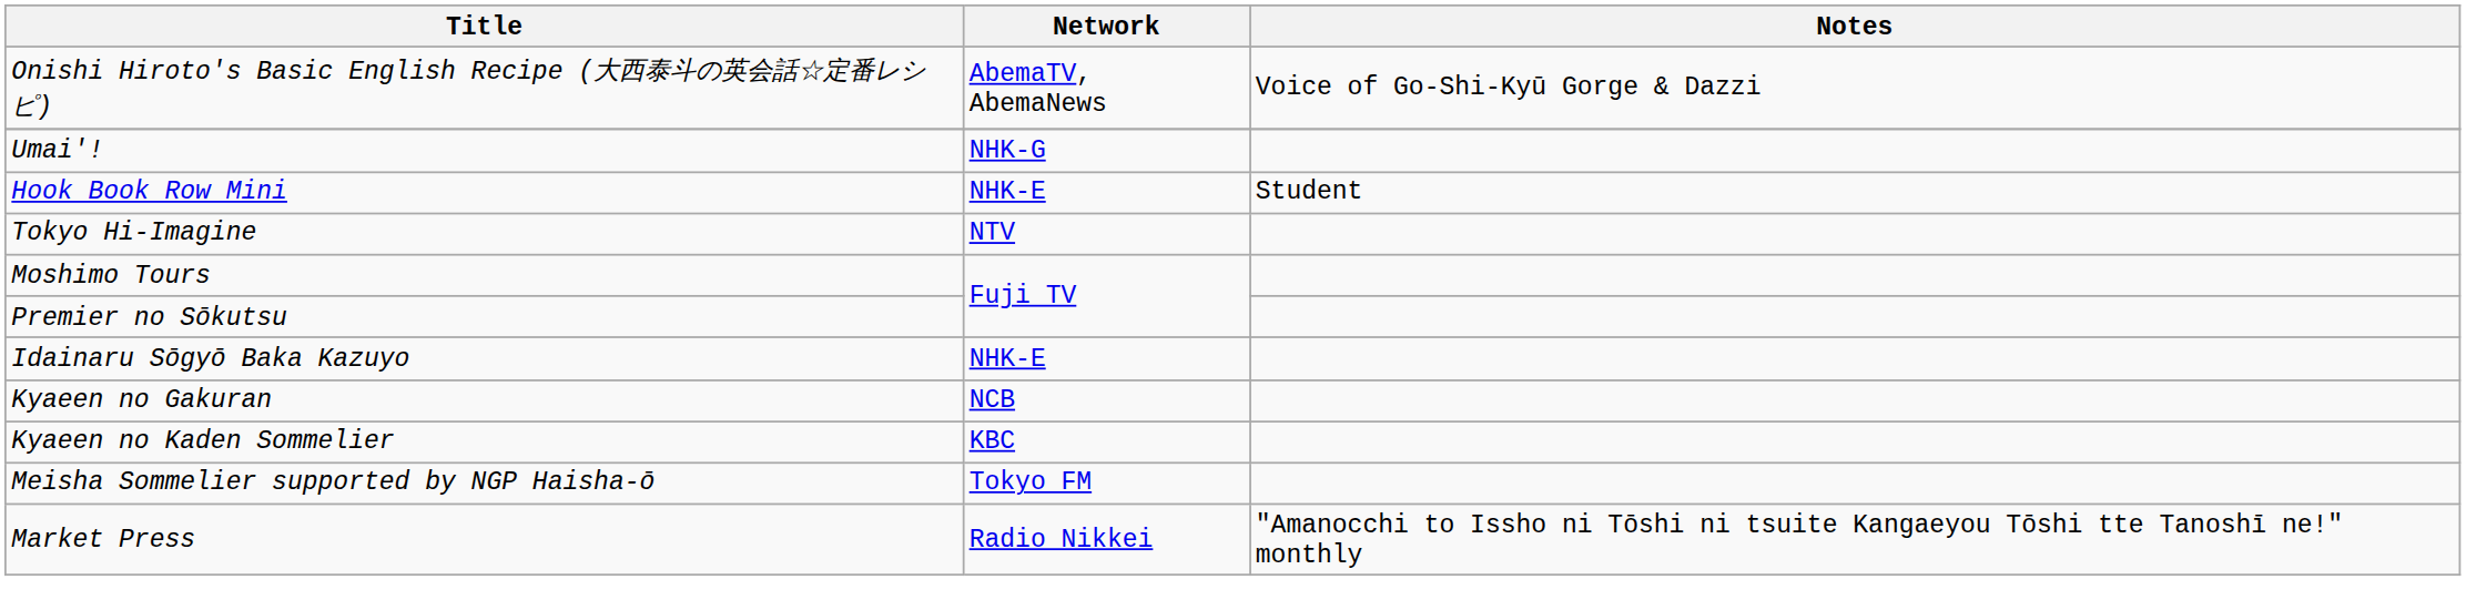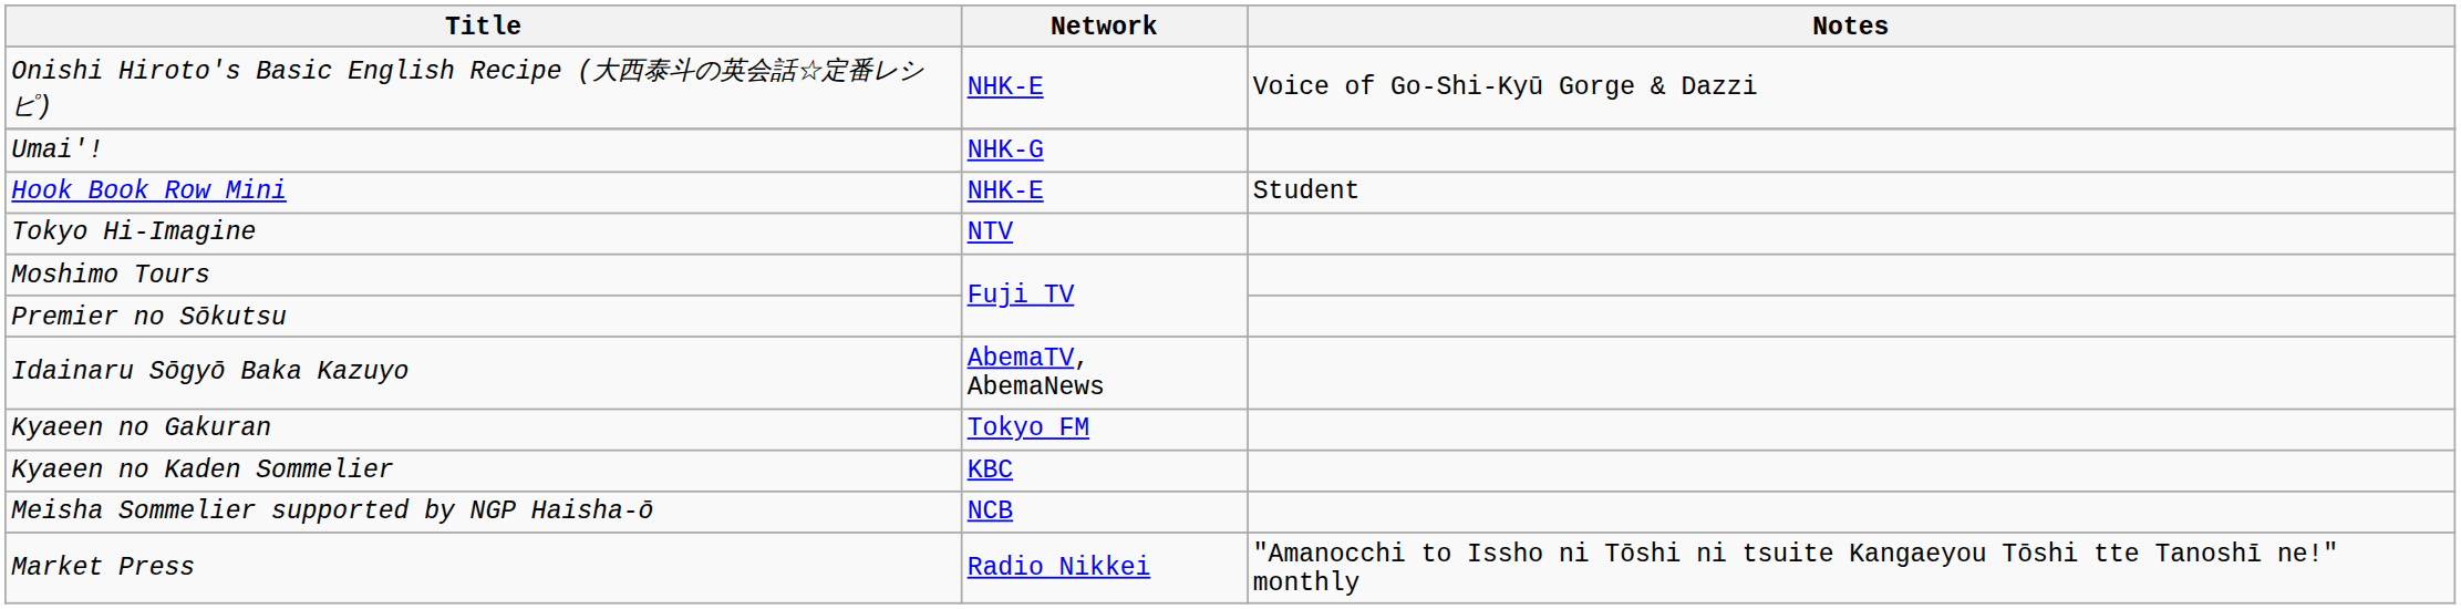Onishi Hiroto's Basic English Recipe (大西泰斗の英会話☆定番レシピ) | Network: AbemaTV, AbemaNews -> NHK-E
Idainaru Sōgyō Baka Kazuyo | Network: NHK-E -> AbemaTV, AbemaNews
Kyaeen no Gakuran | Network: NCB -> Tokyo FM
Meisha Sommelier supported by NGP Haisha-ō | Network: Tokyo FM -> NCB
